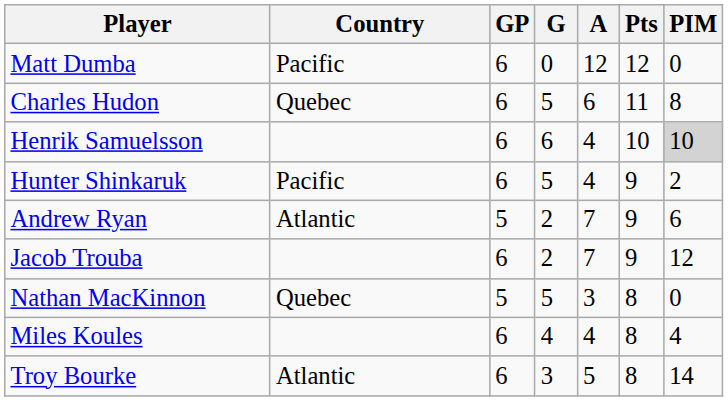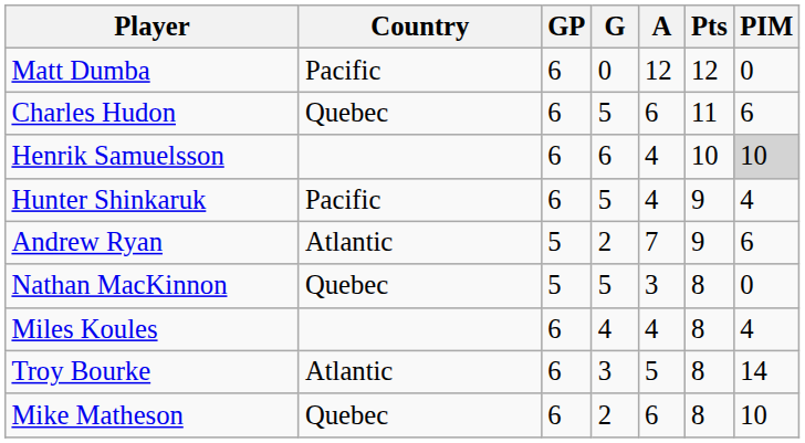Charles Hudon | PIM: 8 -> 6
Hunter Shinkaruk | PIM: 2 -> 4
- row: Jacob Trouba | 6 | 2 | 7 | 9 | 12
+ row: Mike Matheson | Quebec | 6 | 2 | 6 | 8 | 10
